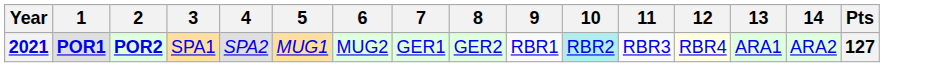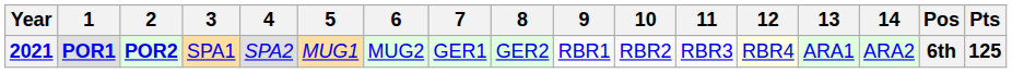+ column: Pos | 6th
2021 | 10: paleturquoise background -> no background
2021 | Pts: 127 -> 125
